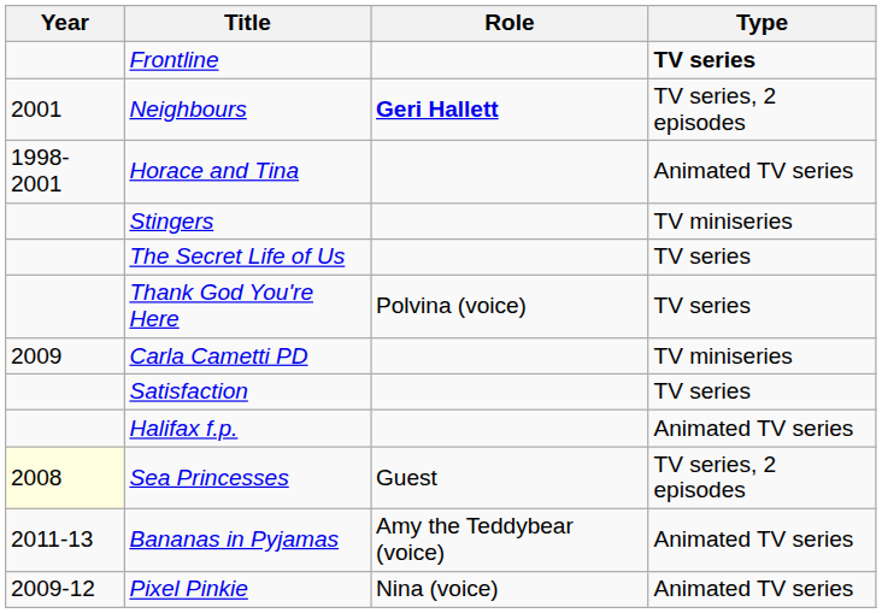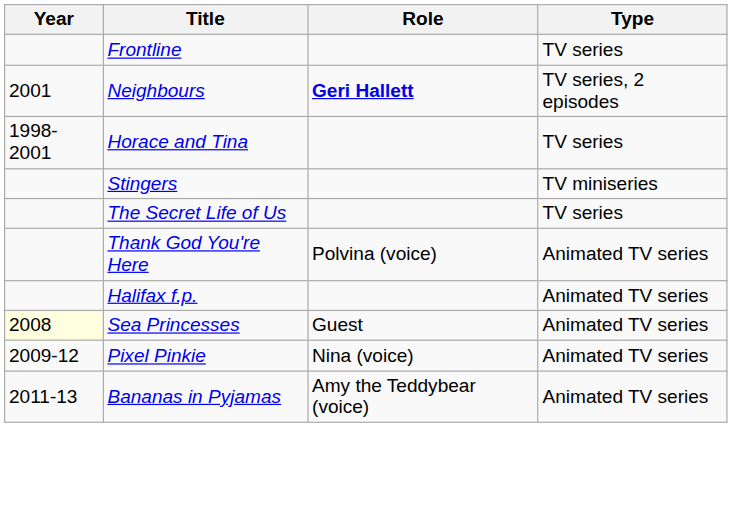Frontline | Type: bold -> normal
Horace and Tina | Type: Animated TV series -> TV series
Thank God You're Here | Type: TV series -> Animated TV series
- row: 2009 | Carla Cametti PD | TV miniseries
- row: Satisfaction | TV series
Sea Princesses | Type: TV series, 2 episodes -> Animated TV series
rows swapped: Pixel Pinkie <-> Bananas in Pyjamas
